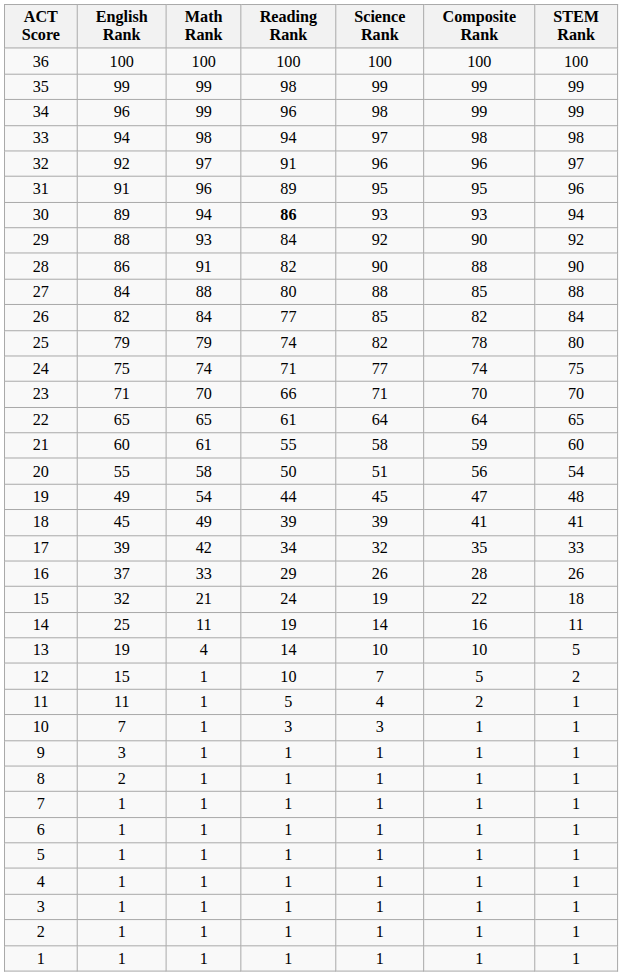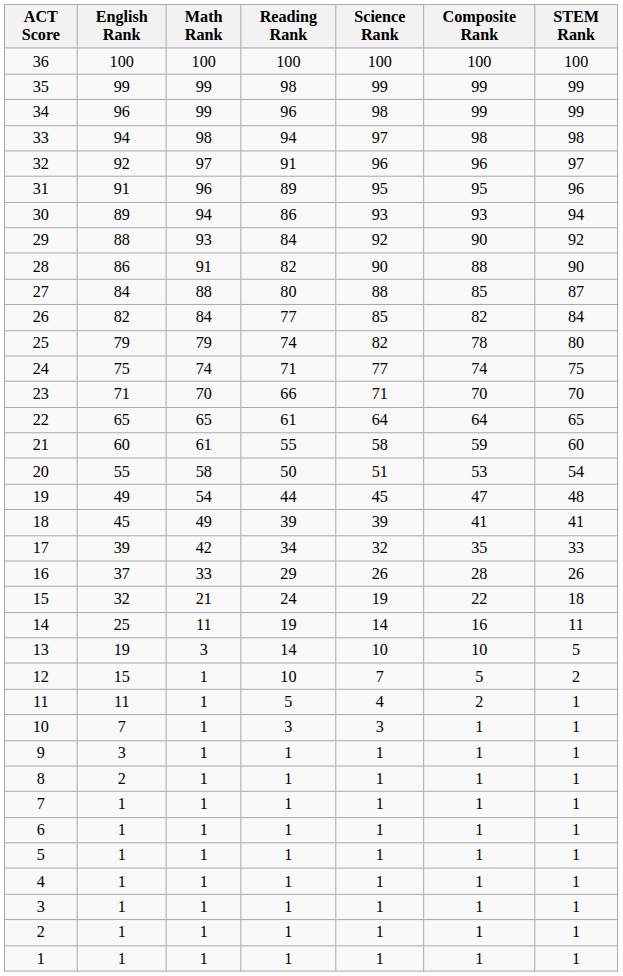30 | Reading Rank: bold -> normal
27 | STEM Rank: 88 -> 87
20 | Composite Rank: 56 -> 53
13 | Math Rank: 4 -> 3
